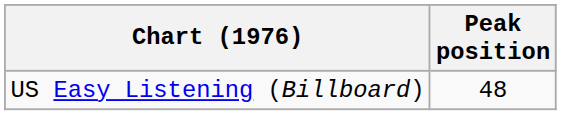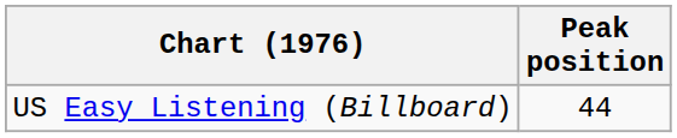US Easy Listening (Billboard) | Peak position: 48 -> 44
